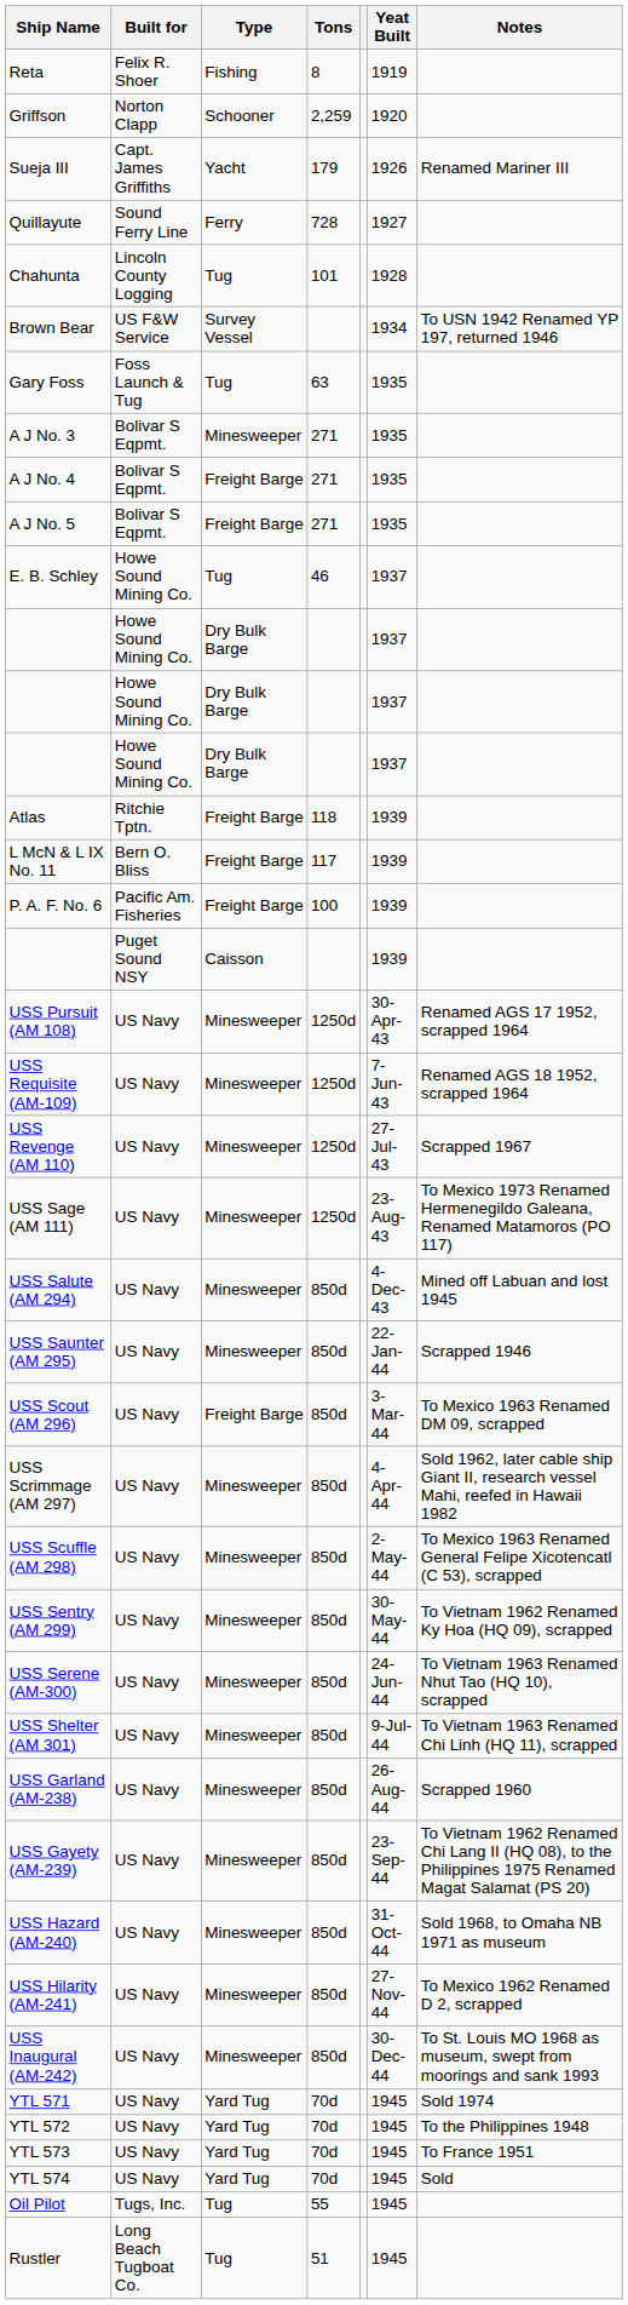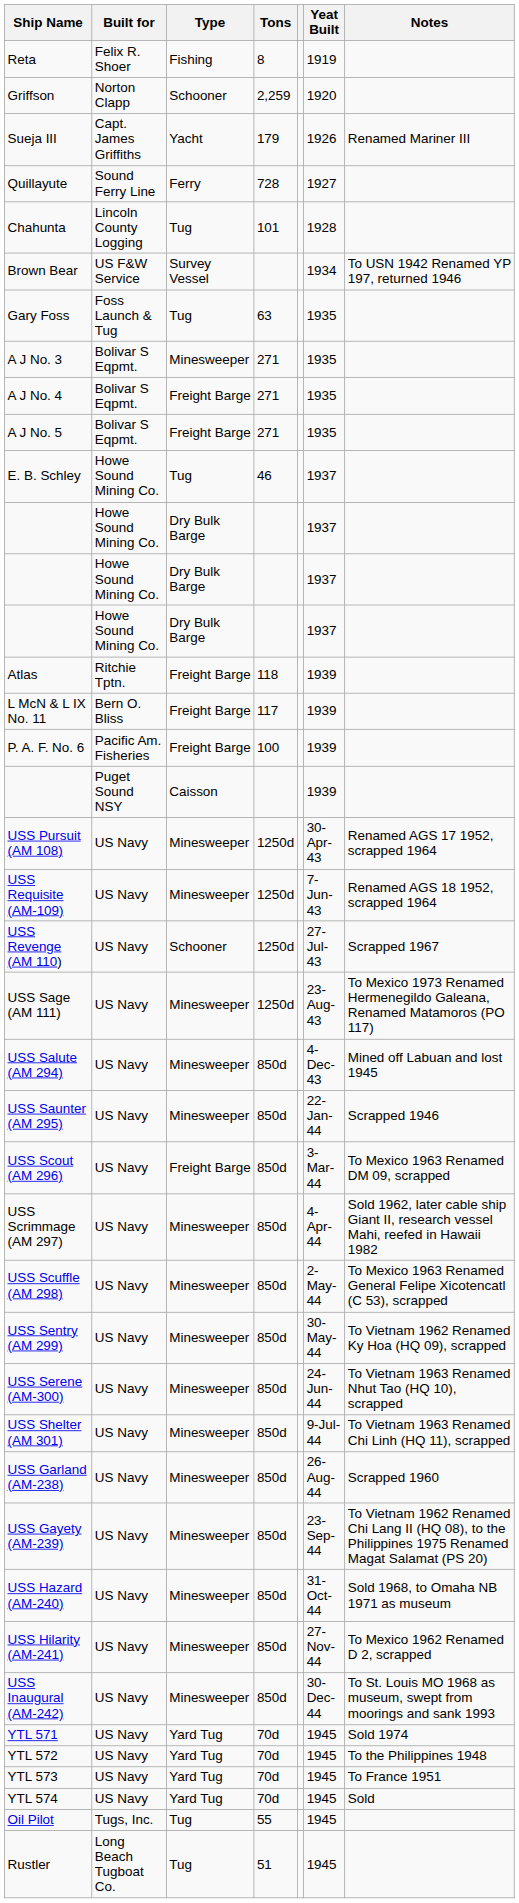USS Revenge (AM 110) | Type: Minesweeper -> Schooner
